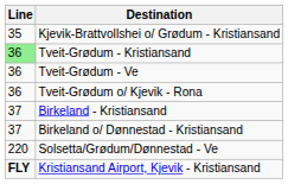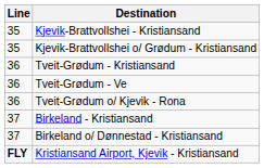+ row: 35 | Kjevik-Brattvollshei - Kristiansand
Tveit-Grødum - Kristiansand | Line: lightgreen background -> no background
- row: 220 | Solsetta/Grødum/Dønnestad - Ve
